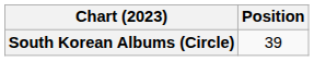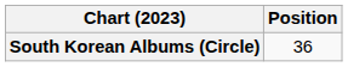South Korean Albums (Circle) | Position: 39 -> 36
